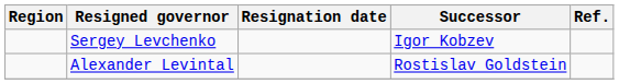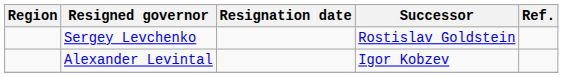Sergey Levchenko | Successor: Igor Kobzev -> Rostislav Goldstein
Alexander Levintal | Successor: Rostislav Goldstein -> Igor Kobzev
